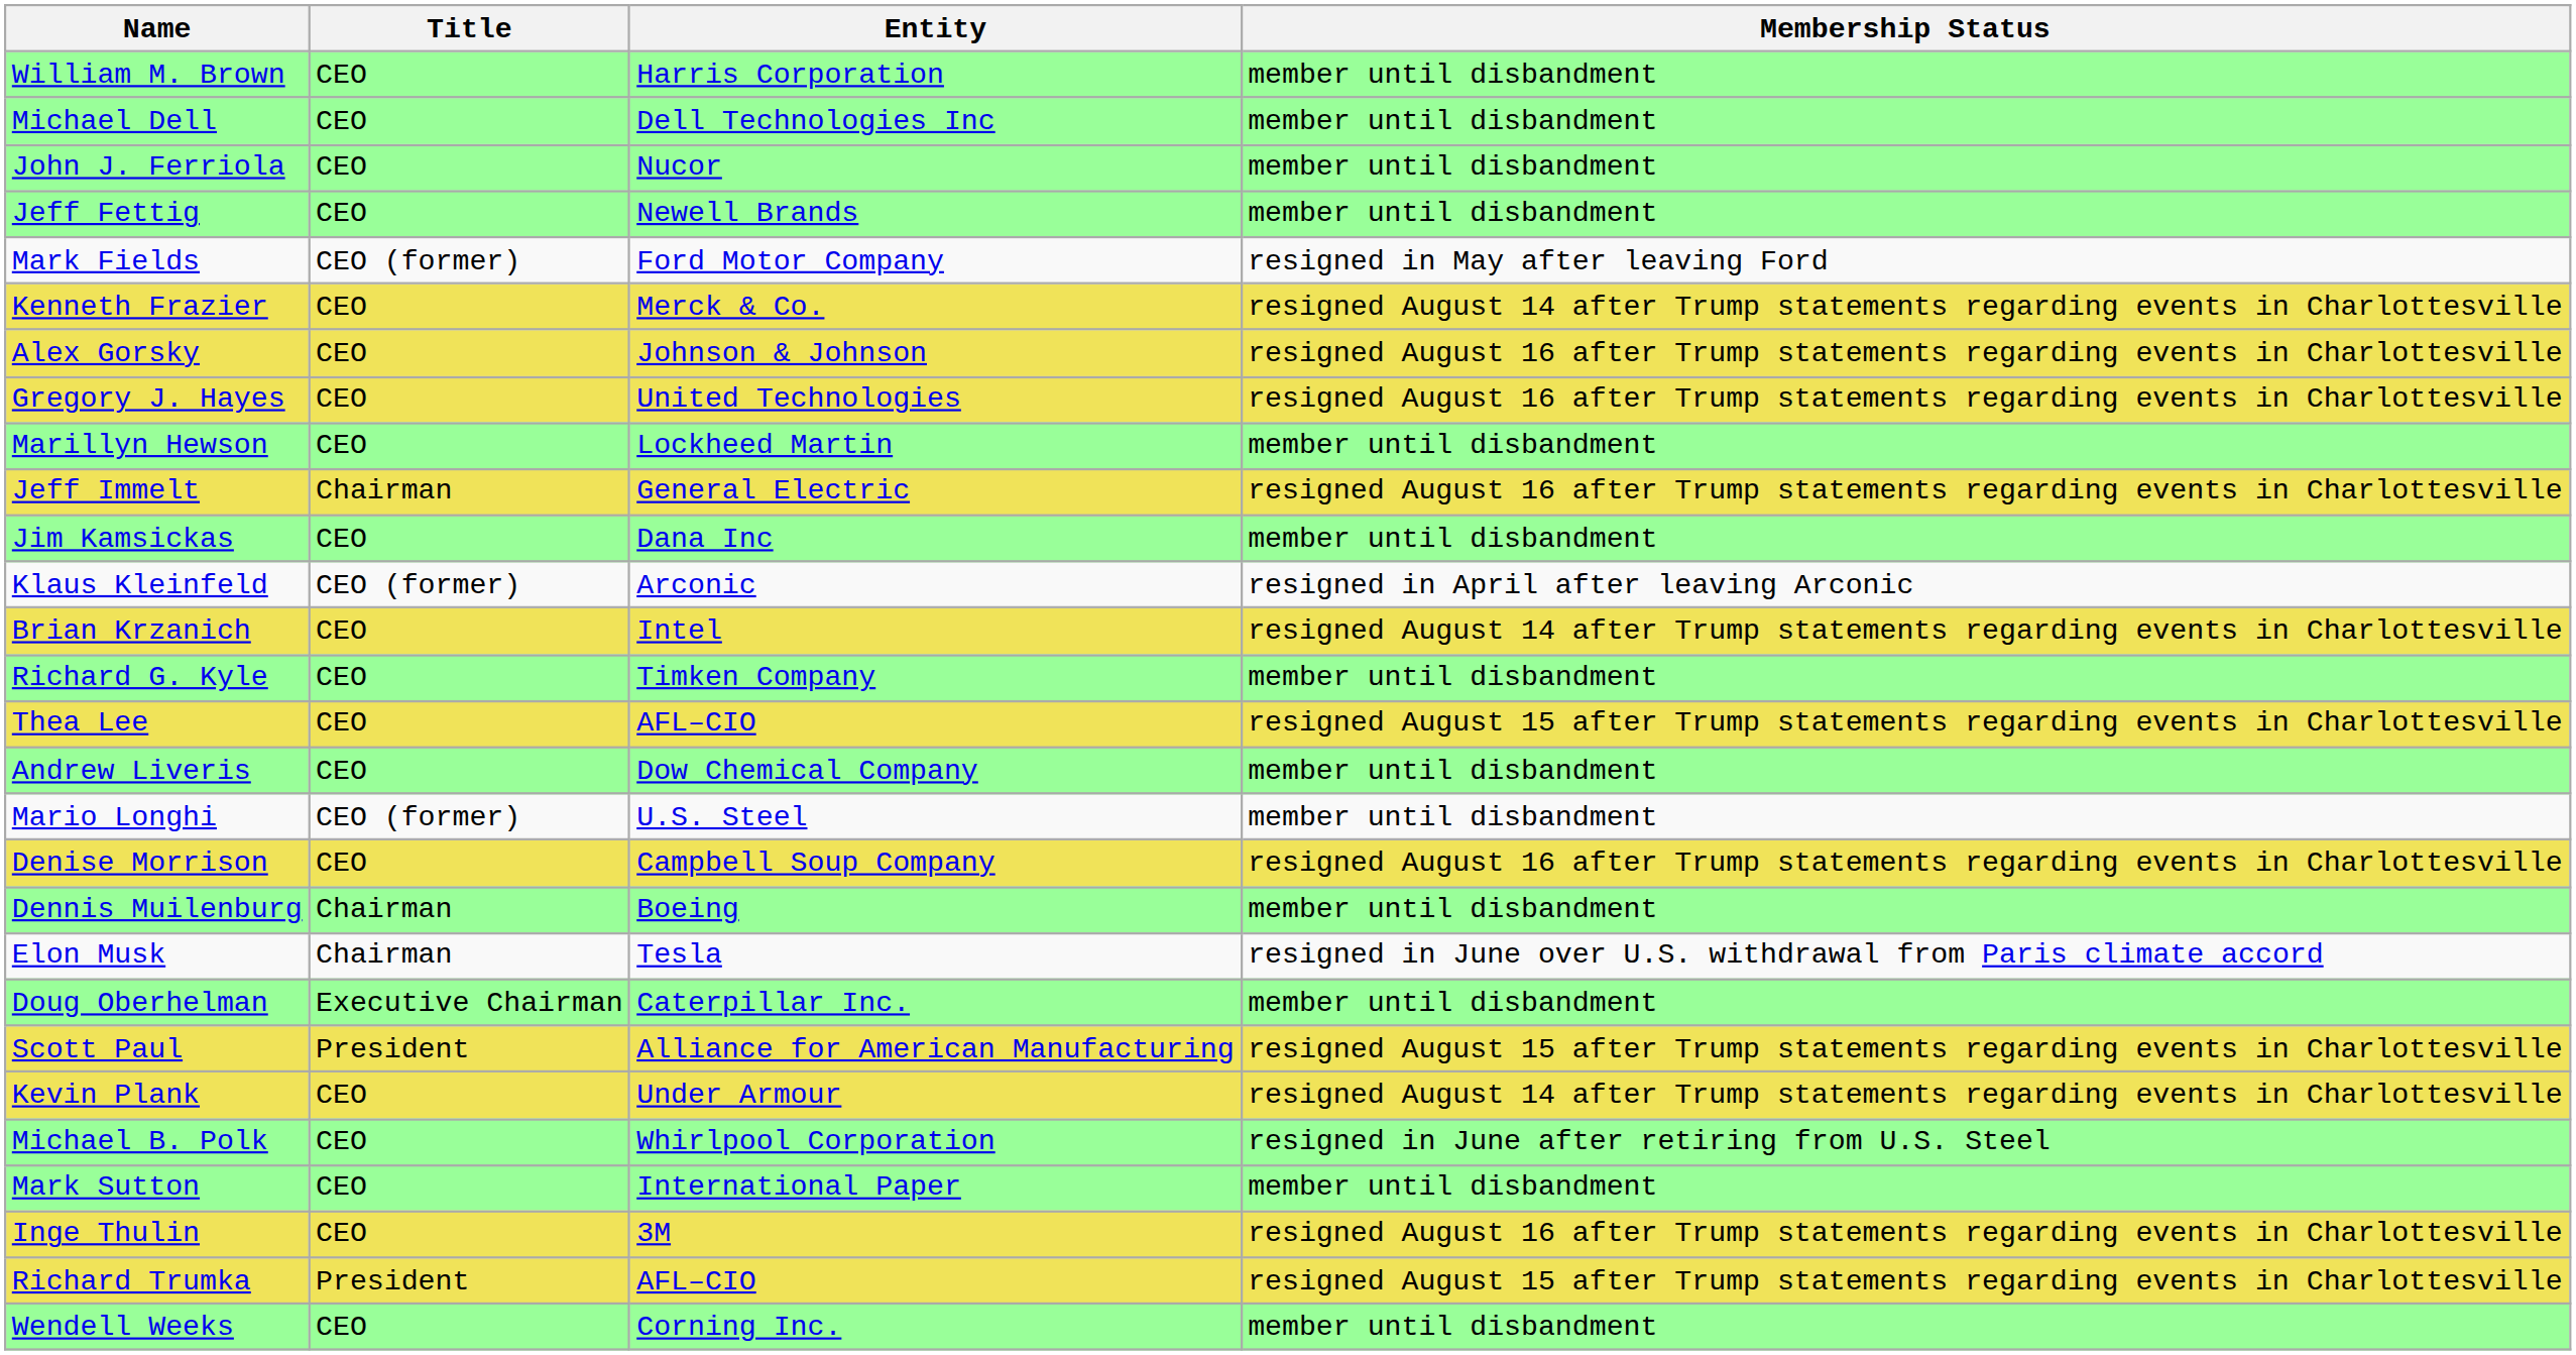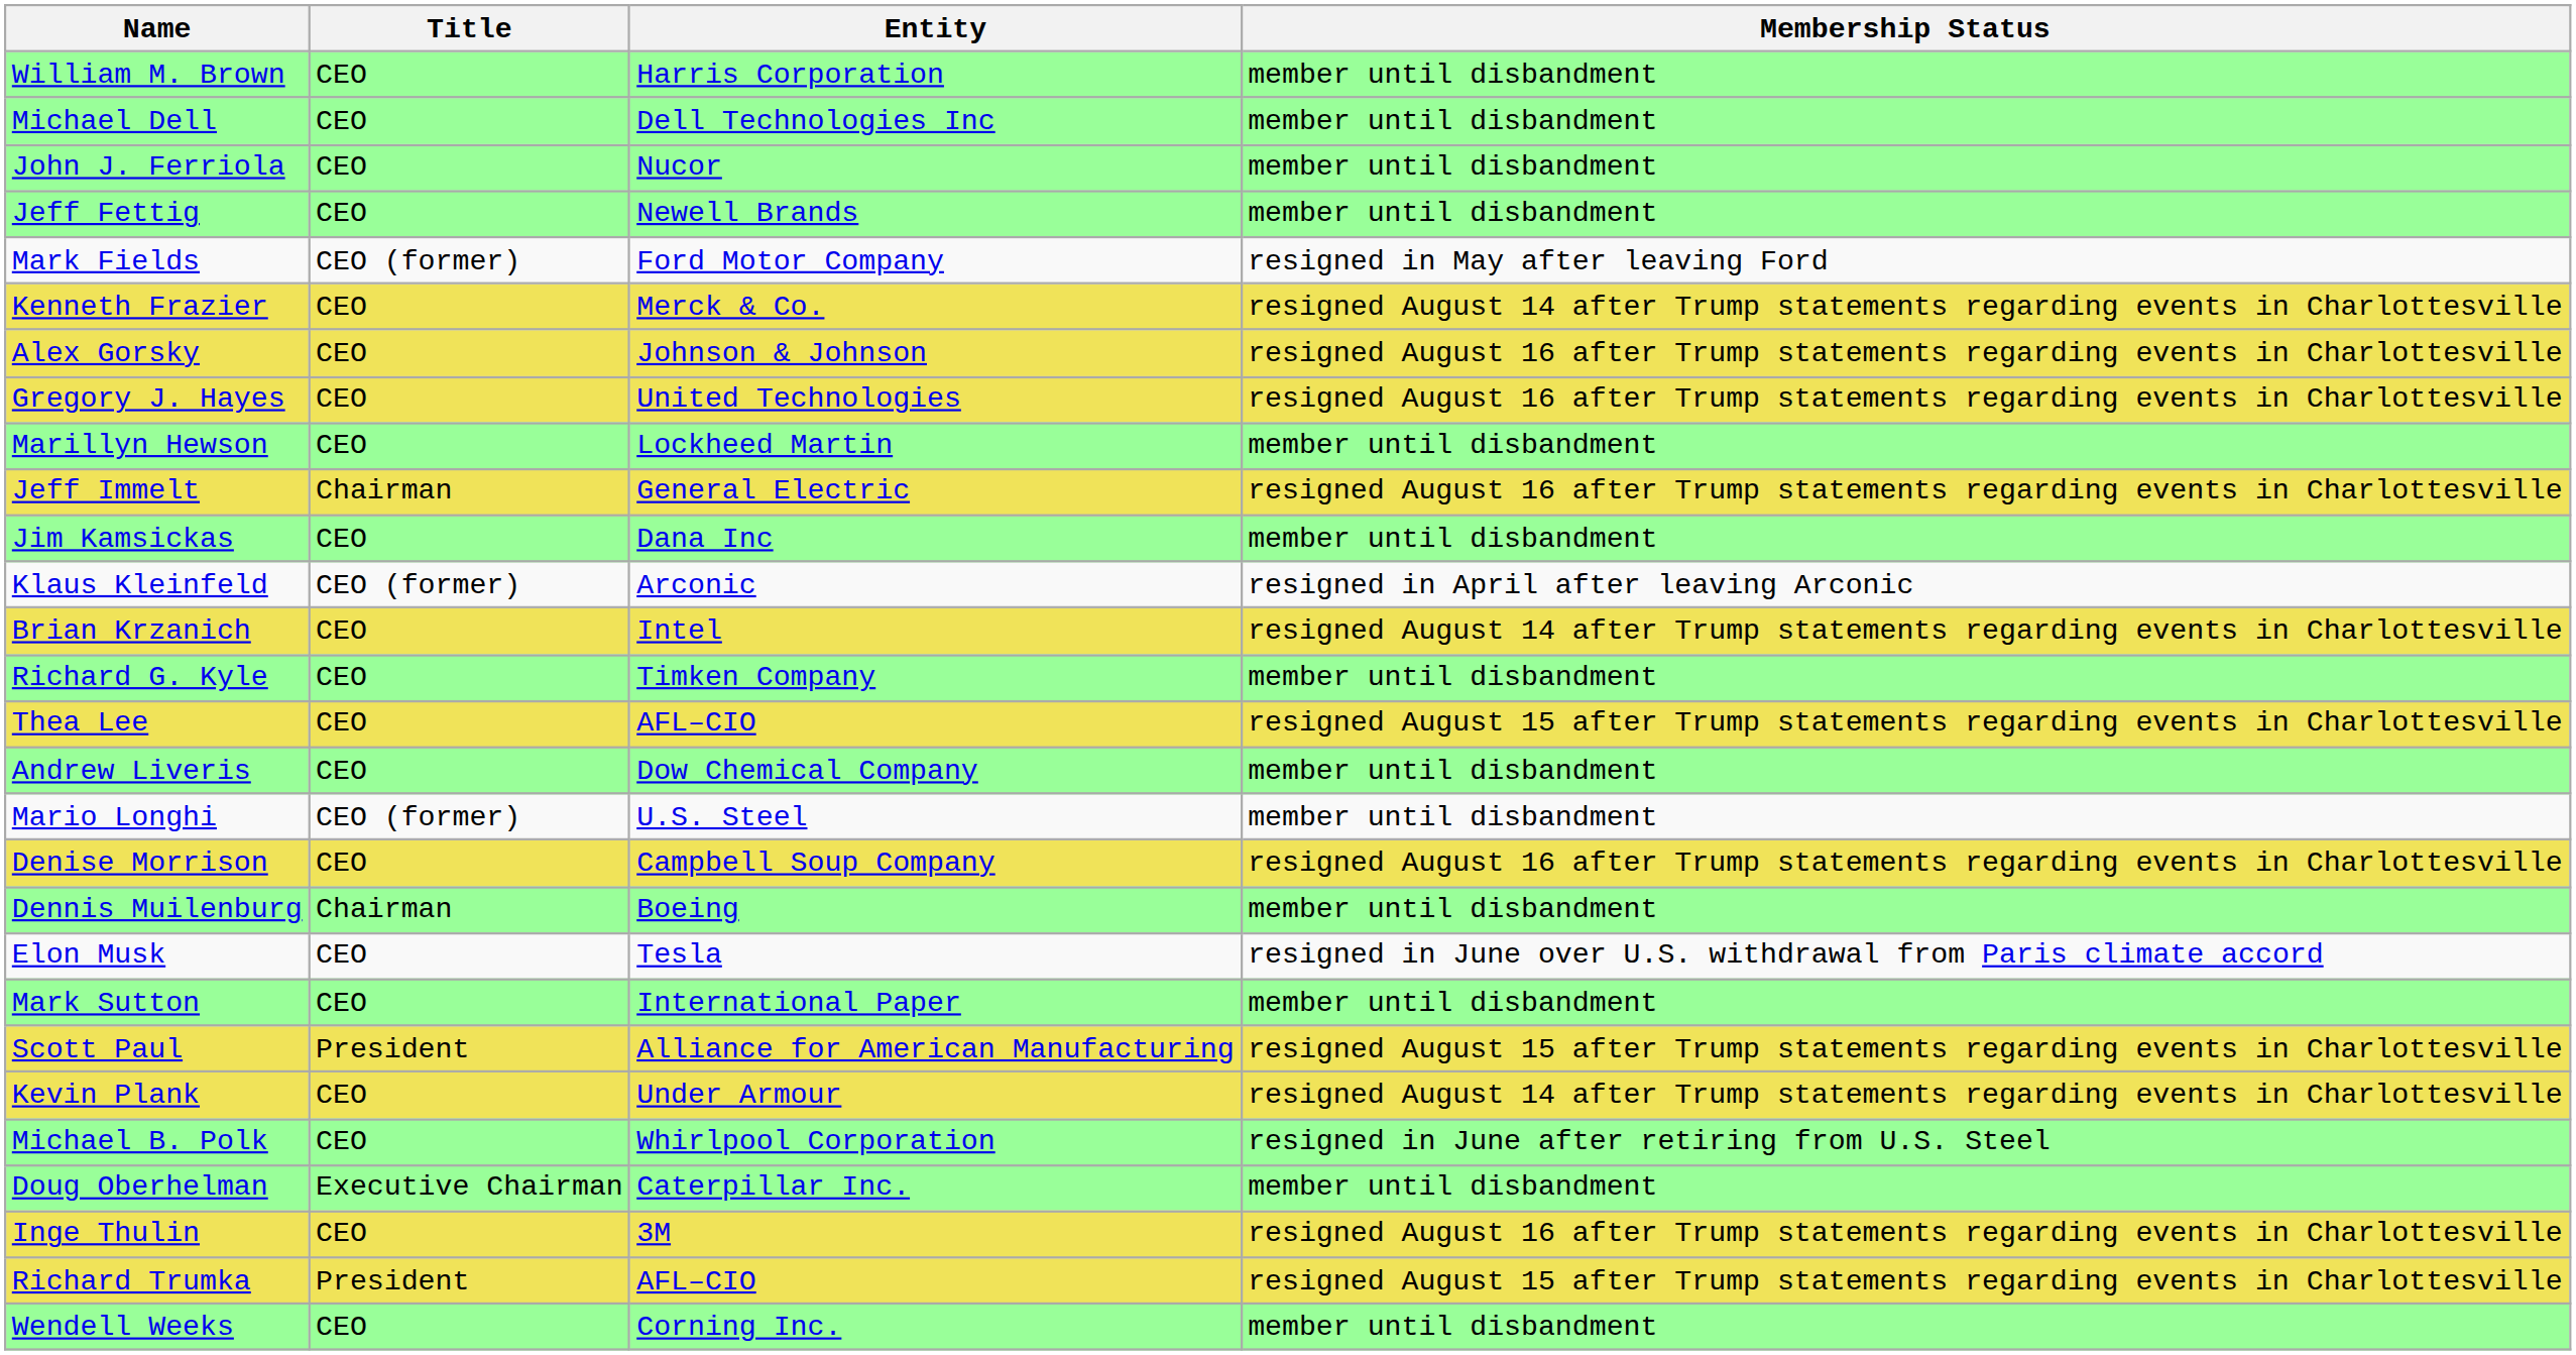Elon Musk | Title: Chairman -> CEO
rows swapped: Doug Oberhelman <-> Mark Sutton
